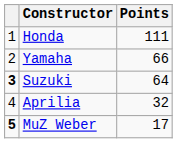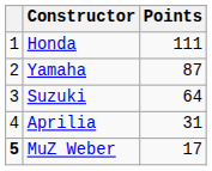Yamaha | Points: 66 -> 87
Suzuki | column 1: bold -> normal
Aprilia | Points: 32 -> 31
